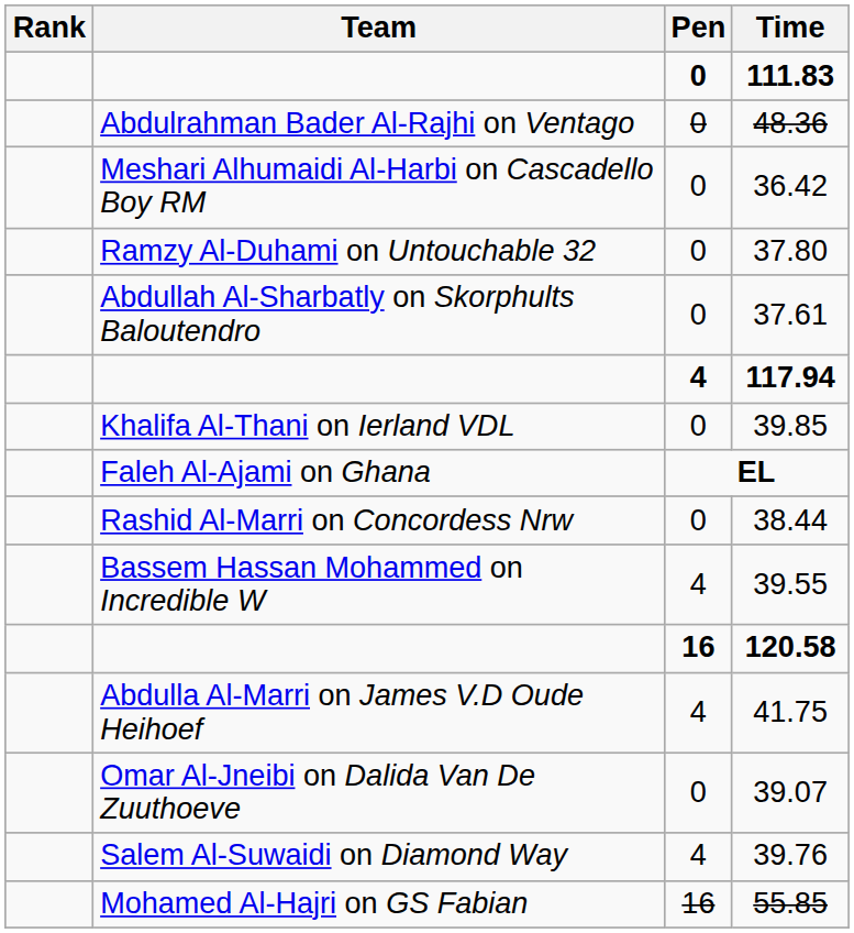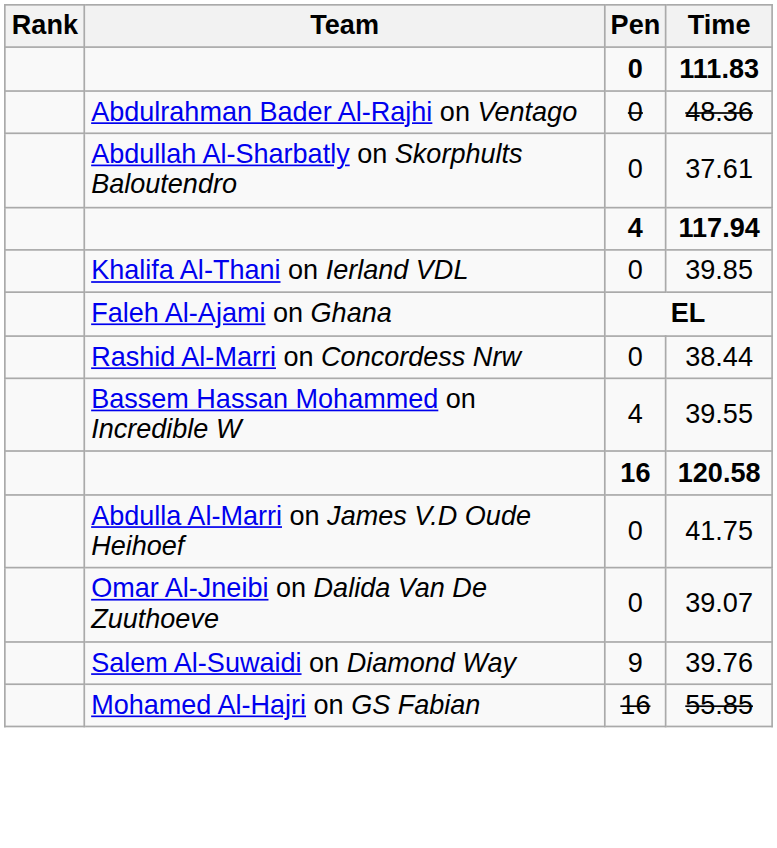- row: Meshari Alhumaidi Al-Harbi on Cascadello Boy RM | 0 | 36.42
- row: Ramzy Al-Duhami on Untouchable 32 | 0 | 37.80
41.75 | Pen: 4 -> 0
39.76 | Pen: 4 -> 9
